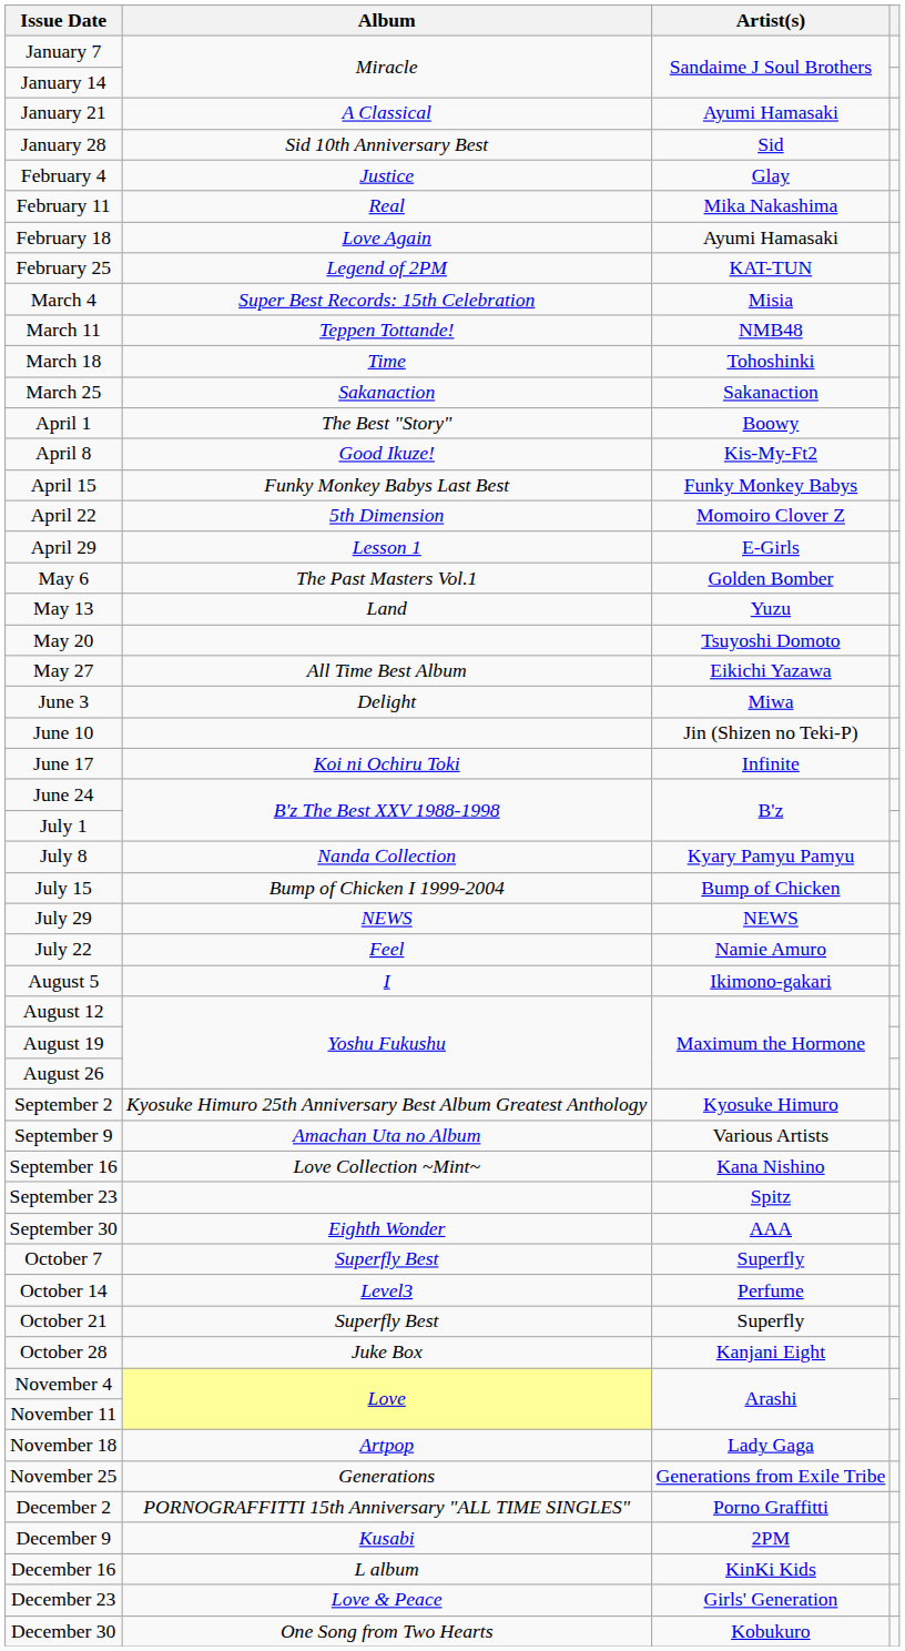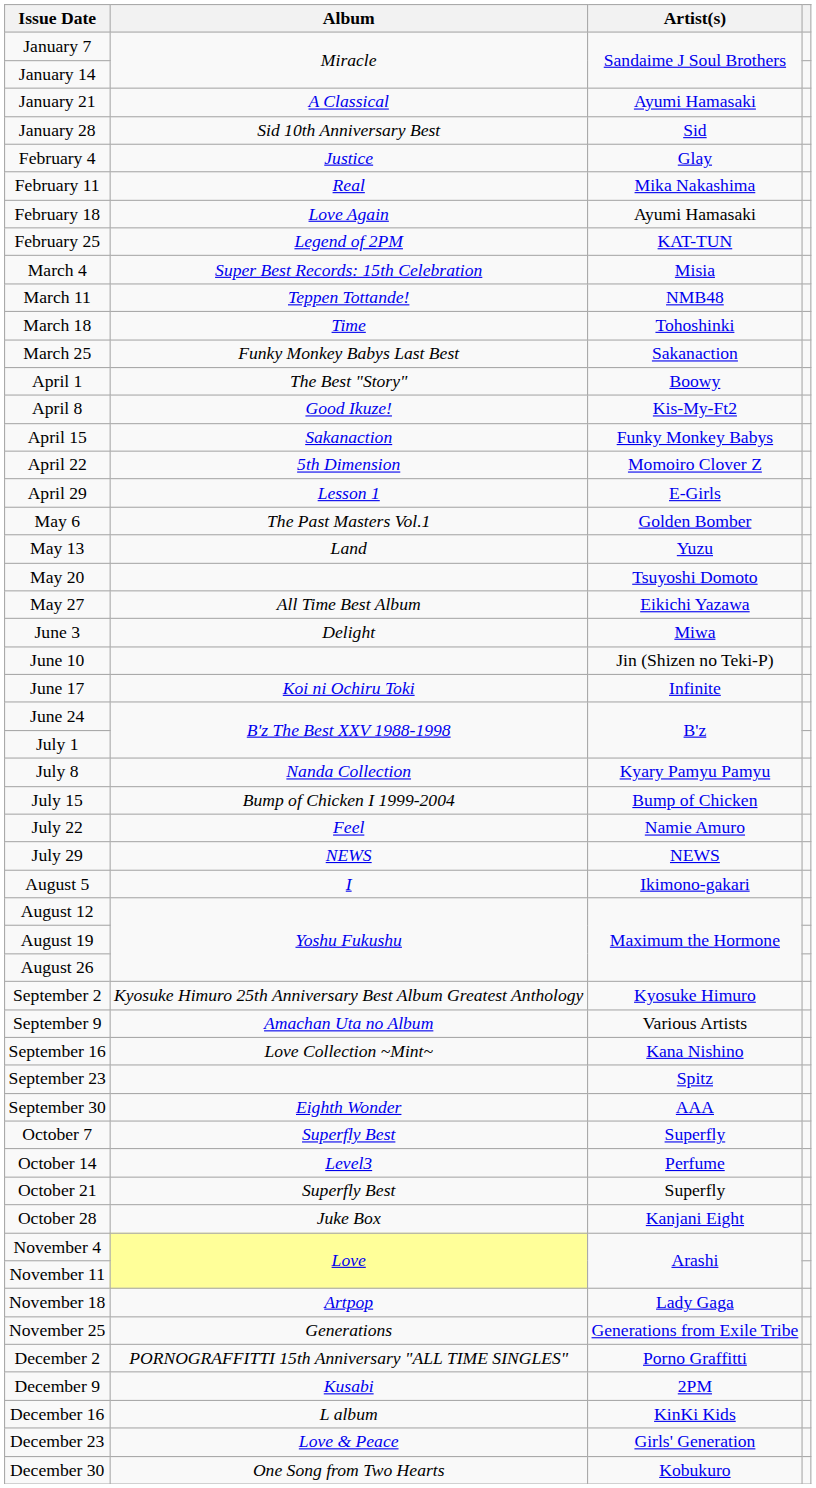March 25 | Album: Sakanaction -> Funky Monkey Babys Last Best
April 15 | Album: Funky Monkey Babys Last Best -> Sakanaction
rows swapped: July 22 <-> July 29
